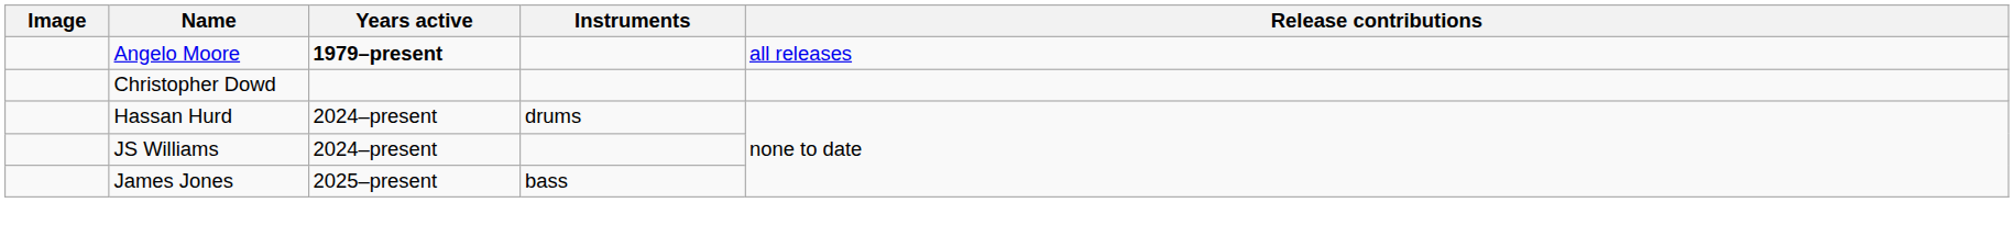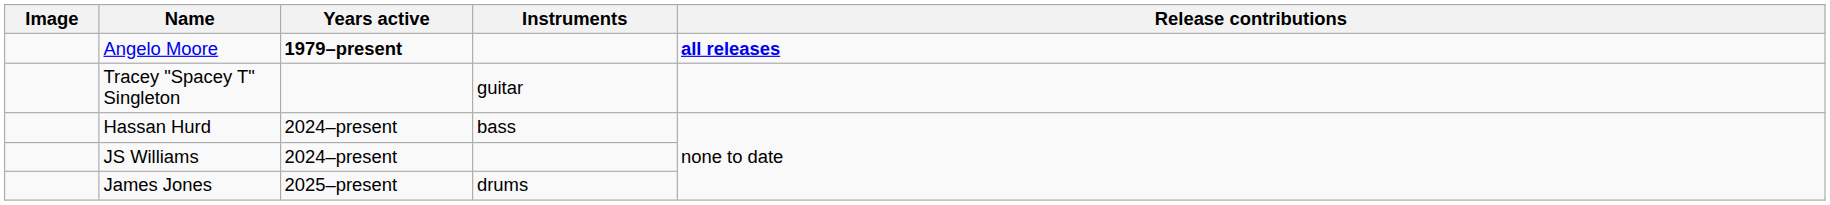Angelo Moore | Release contributions: normal -> bold
- row: Christopher Dowd
+ row: Tracey "Spacey T" Singleton | guitar
Hassan Hurd | Instruments: drums -> bass
James Jones | Instruments: bass -> drums
